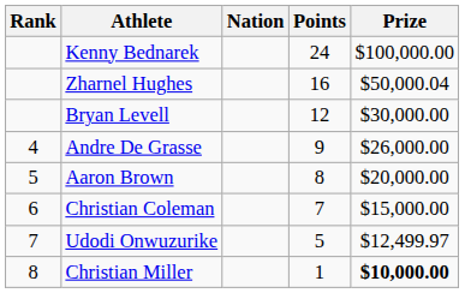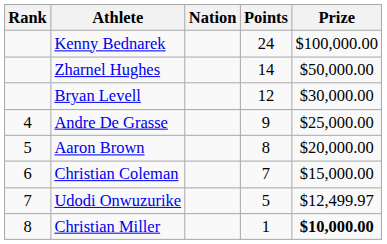Zharnel Hughes | Points: 16 -> 14
Zharnel Hughes | Prize: $50,000.04 -> $50,000.00
Andre De Grasse | Prize: $26,000.00 -> $25,000.00
